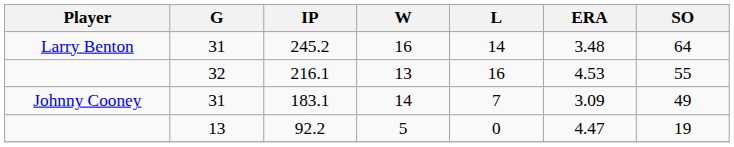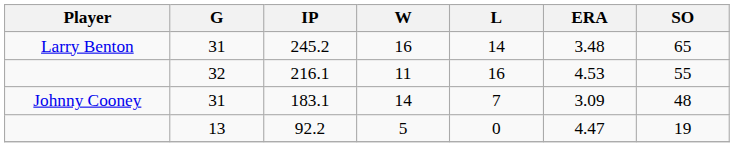245.2 | SO: 64 -> 65
216.1 | W: 13 -> 11
183.1 | SO: 49 -> 48
